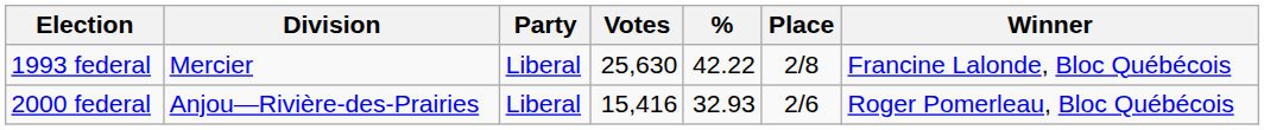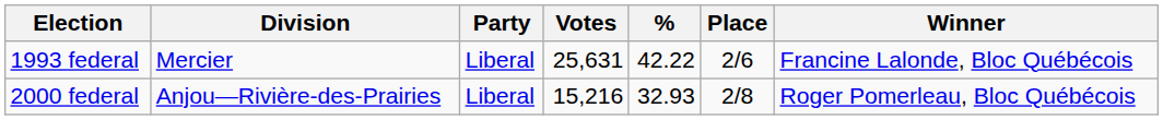1993 federal | Votes: 25,630 -> 25,631
1993 federal | Place: 2/8 -> 2/6
2000 federal | Votes: 15,416 -> 15,216
2000 federal | Place: 2/6 -> 2/8
